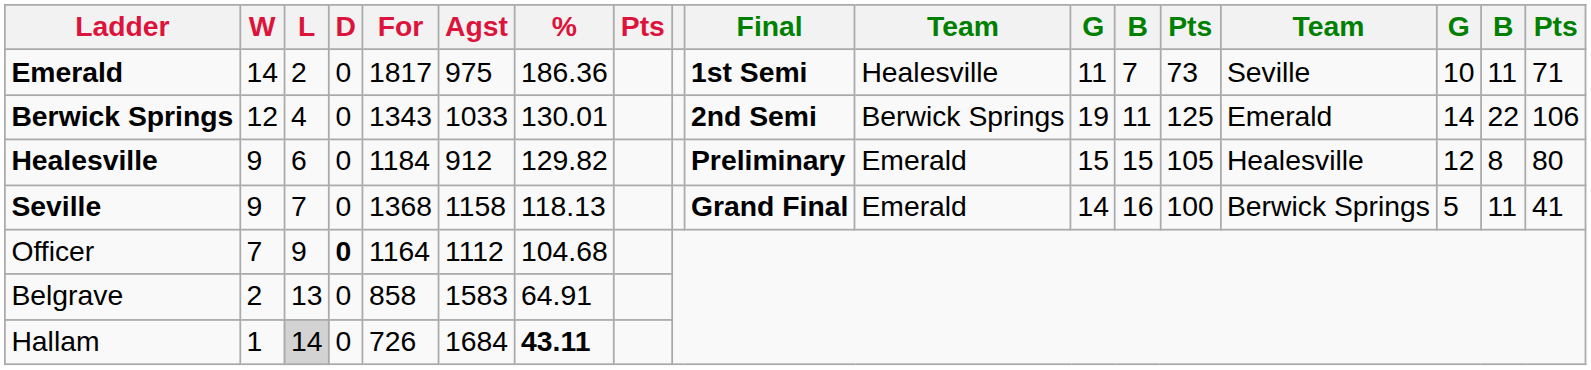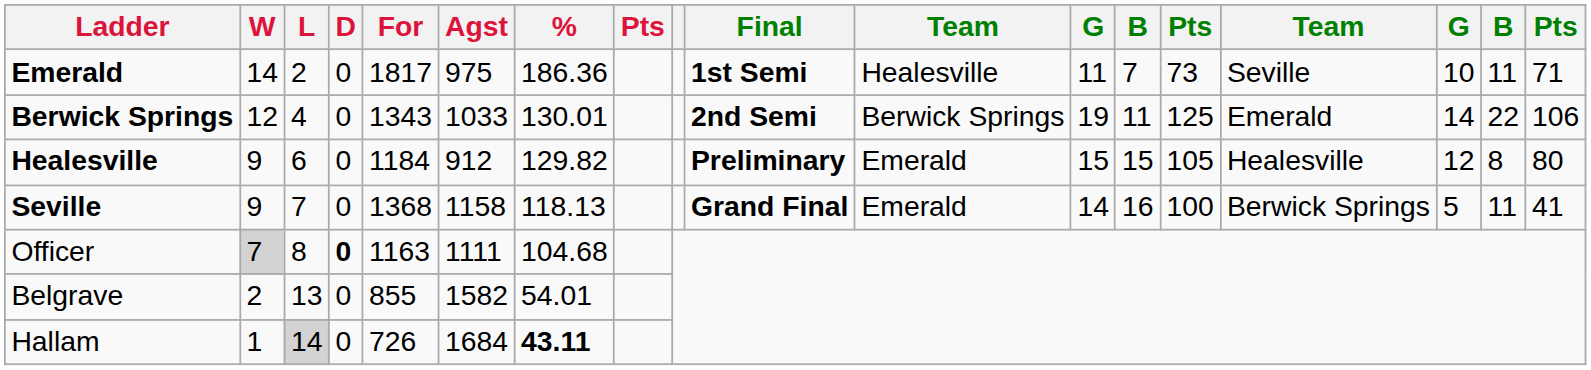Officer | W: no background -> lightgrey background
Officer | L: 9 -> 8
Officer | For: 1164 -> 1163
Officer | Agst: 1112 -> 1111
Belgrave | For: 858 -> 855
Belgrave | Agst: 1583 -> 1582
Belgrave | %: 64.91 -> 54.01
